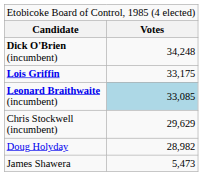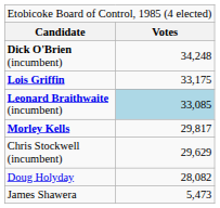+ row: Morley Kells | 29,817
Doug Holyday | column 2: 28,982 -> 28,082
